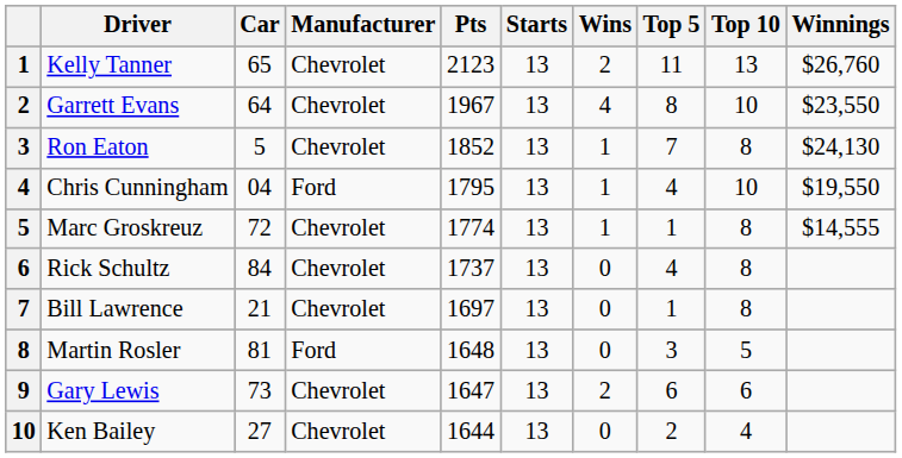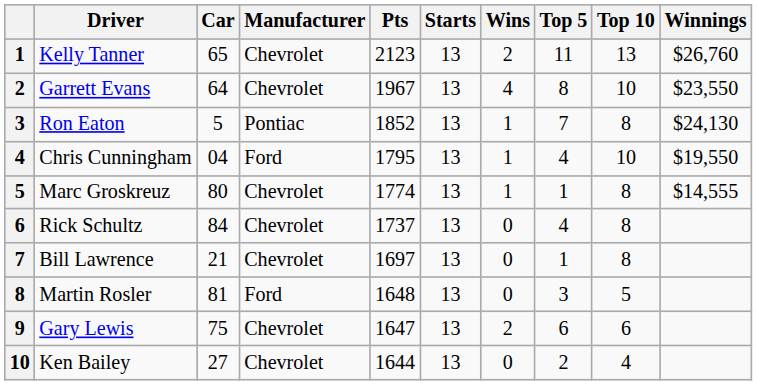Ron Eaton | Manufacturer: Chevrolet -> Pontiac
Marc Groskreuz | Car: 72 -> 80
Gary Lewis | Car: 73 -> 75
